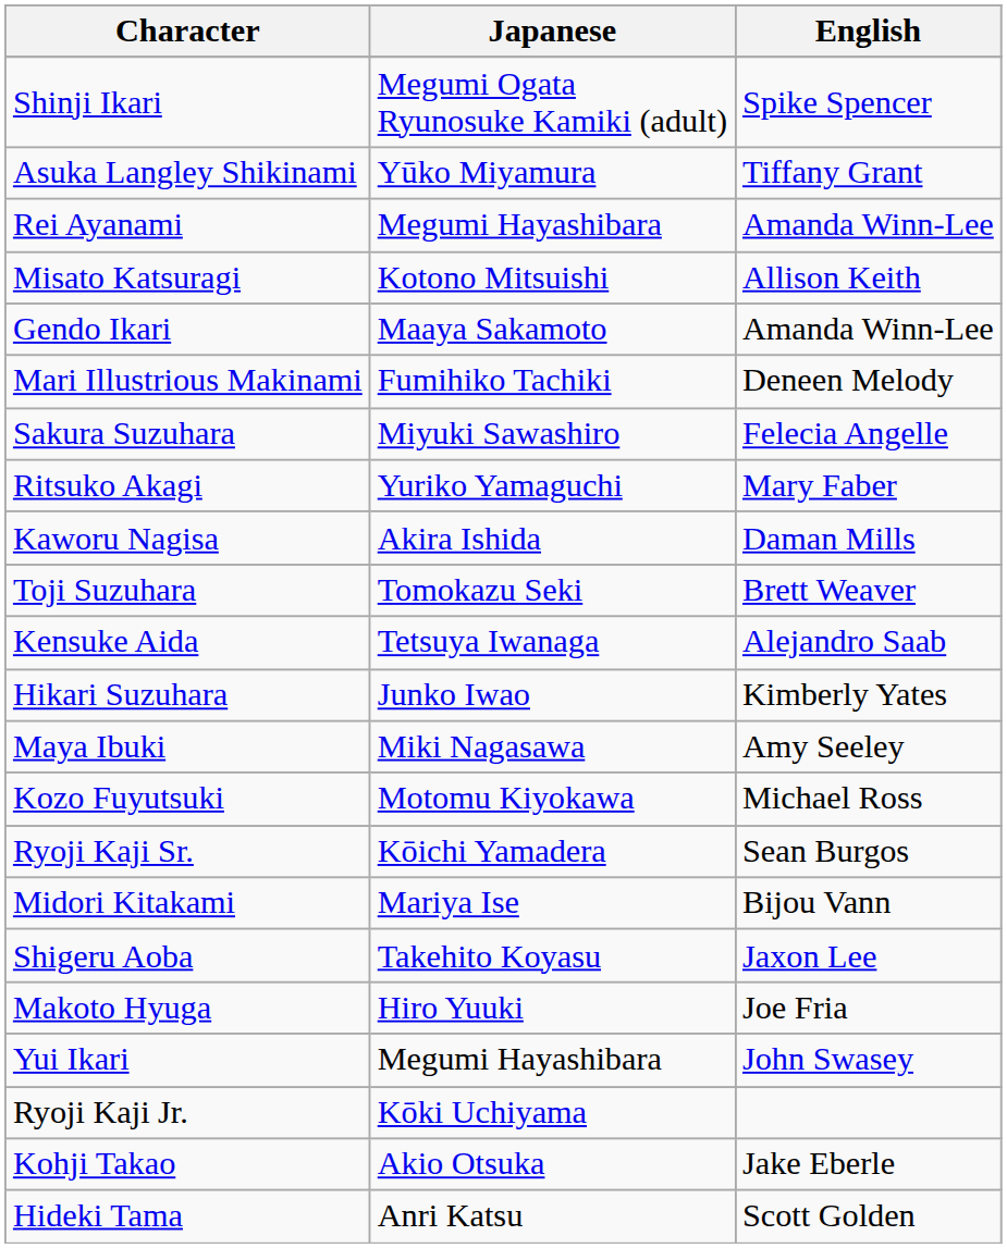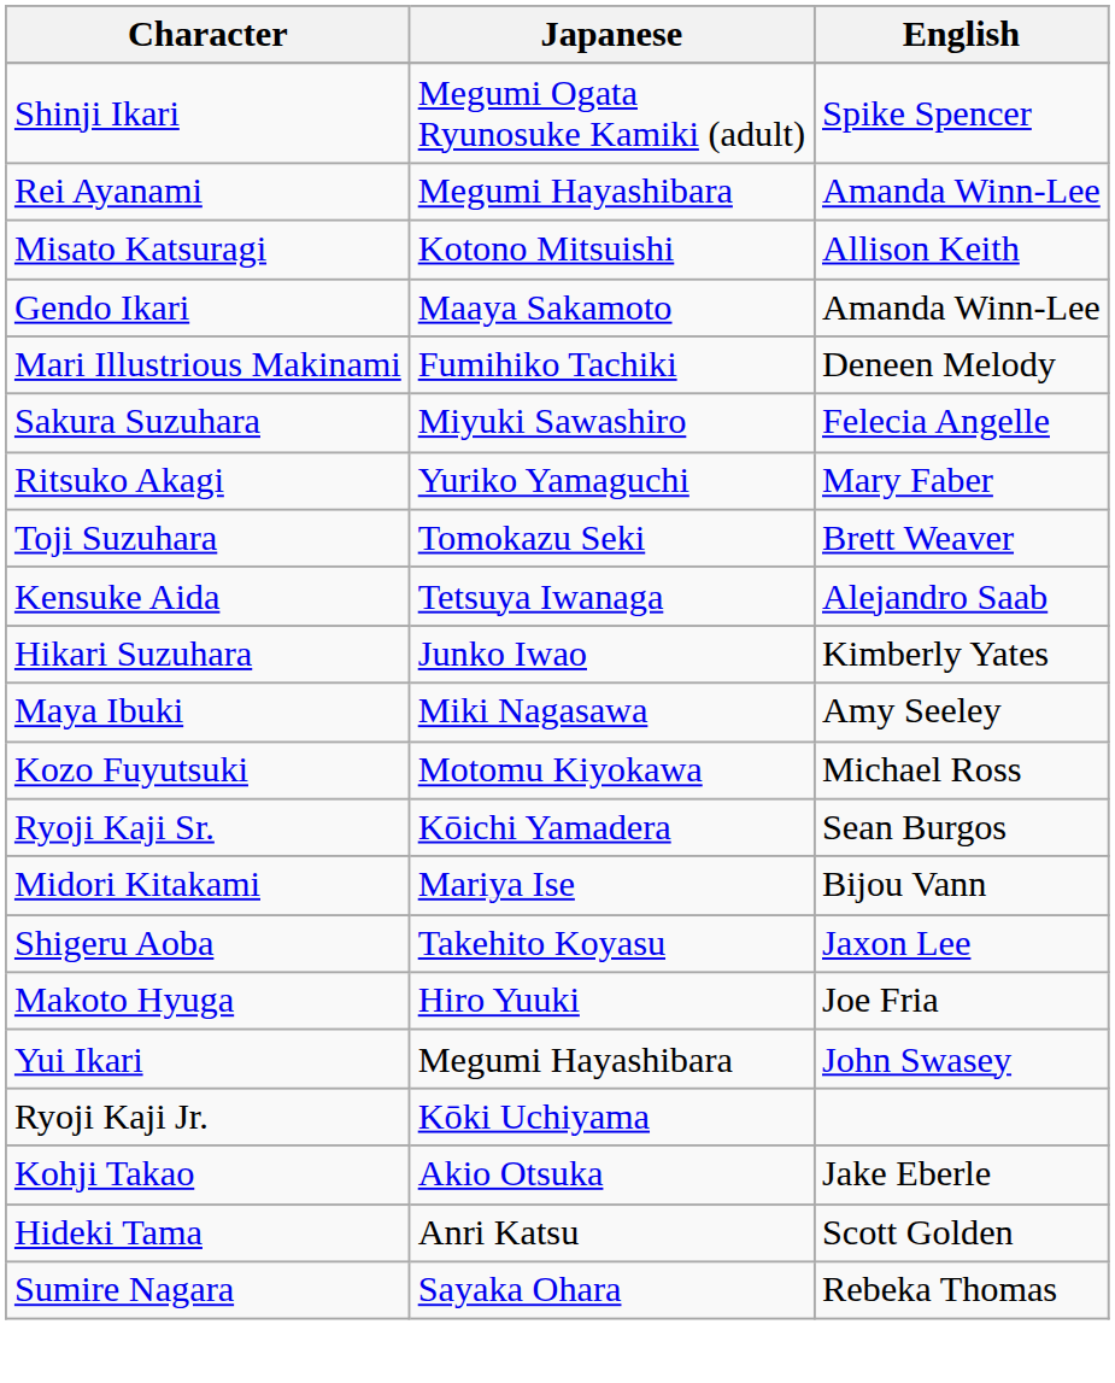- row: Asuka Langley Shikinami | Yūko Miyamura | Tiffany Grant
- row: Kaworu Nagisa | Akira Ishida | Daman Mills
+ row: Sumire Nagara | Sayaka Ohara | Rebeka Thomas
